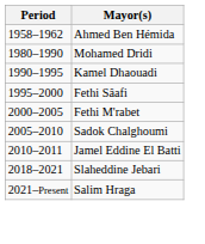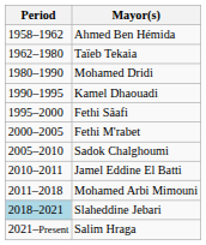+ row: 1962–1980 | Taïeb Tekaia
+ row: 2011–2018 | Mohamed Arbi Mimouni
Slaheddine Jebari | Period: no background -> lightblue background
